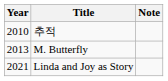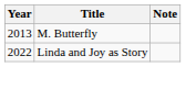- row: 2010 | 추적
Linda and Joy as Story | Year: 2021 -> 2022
